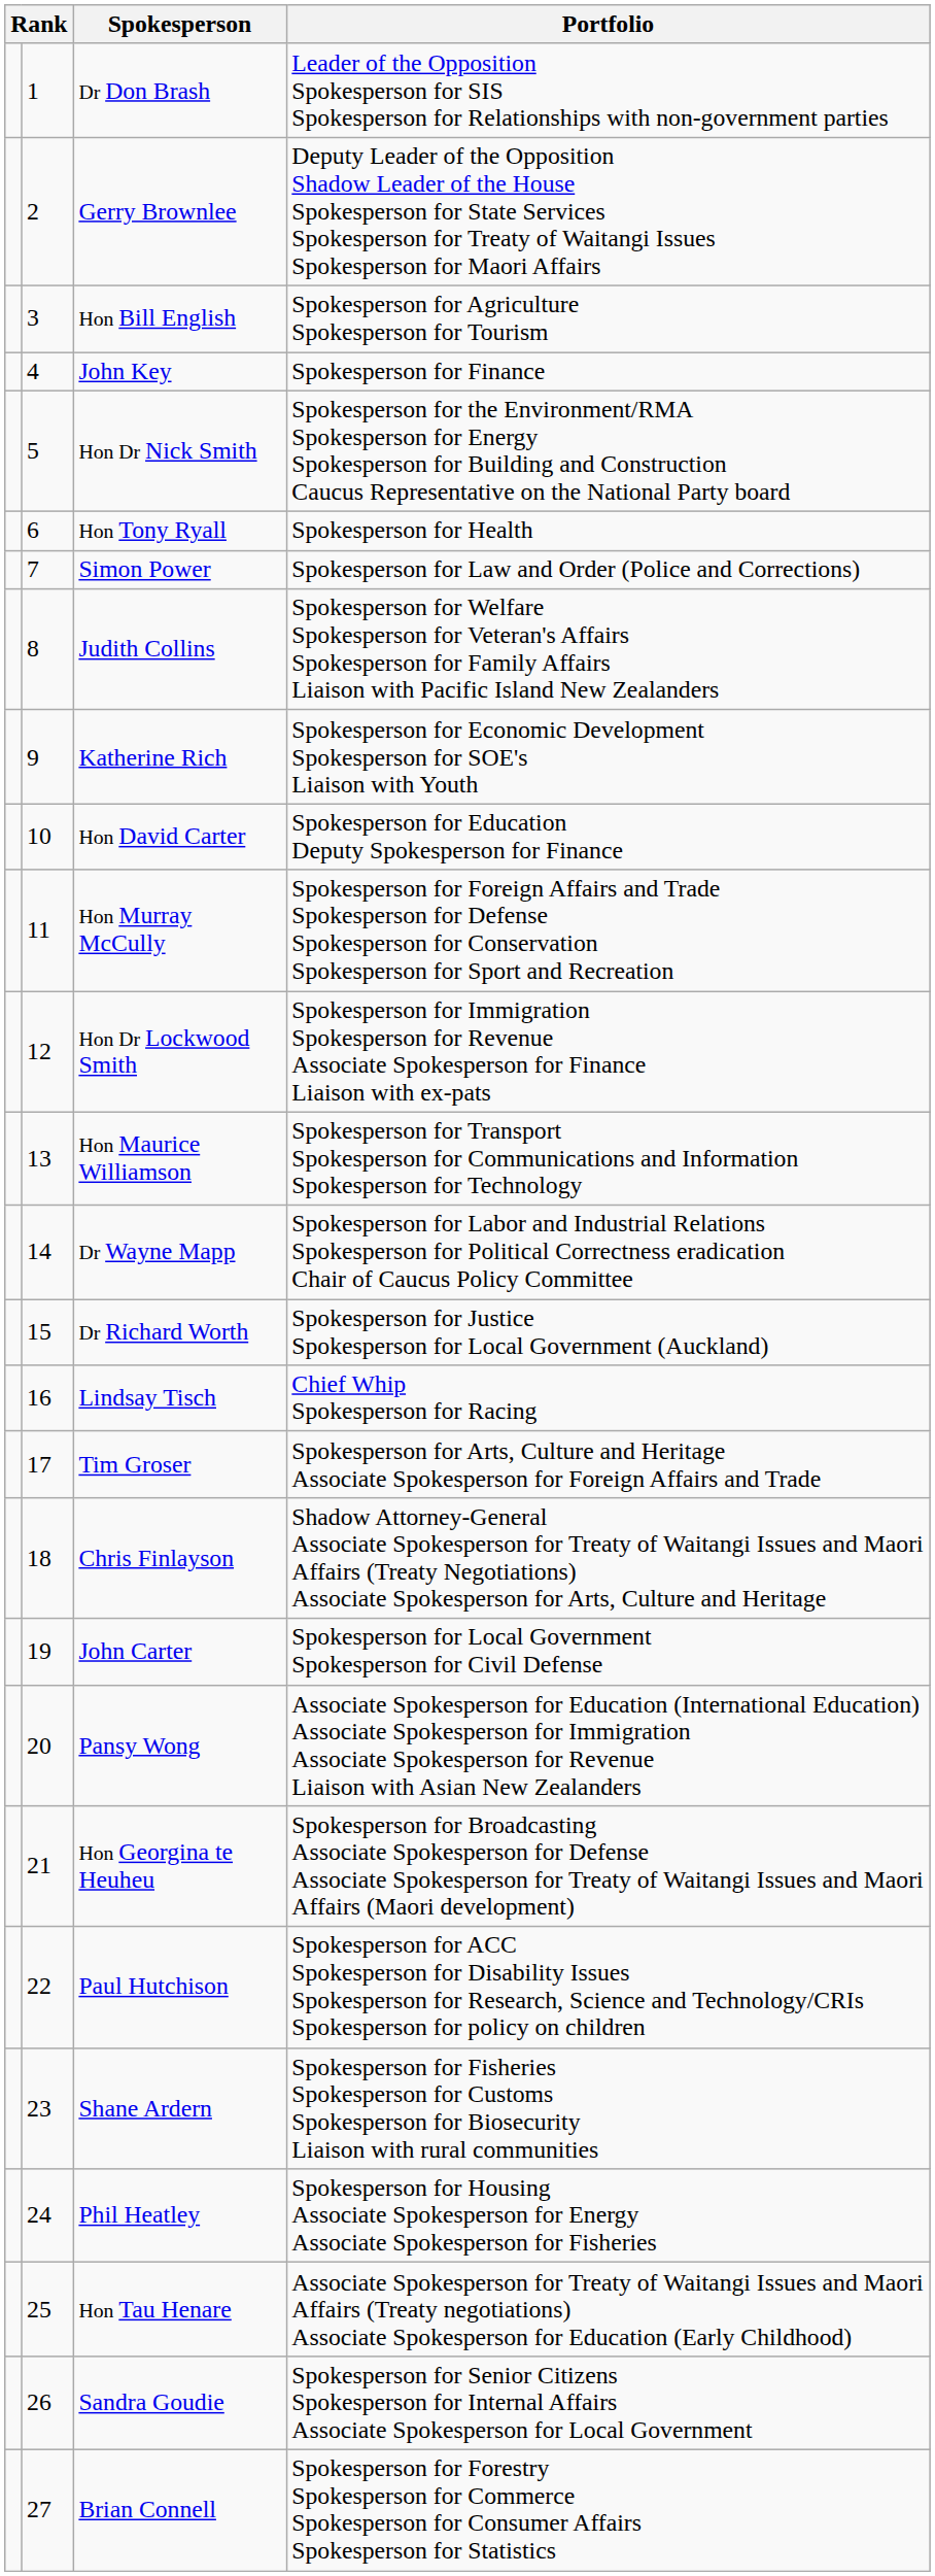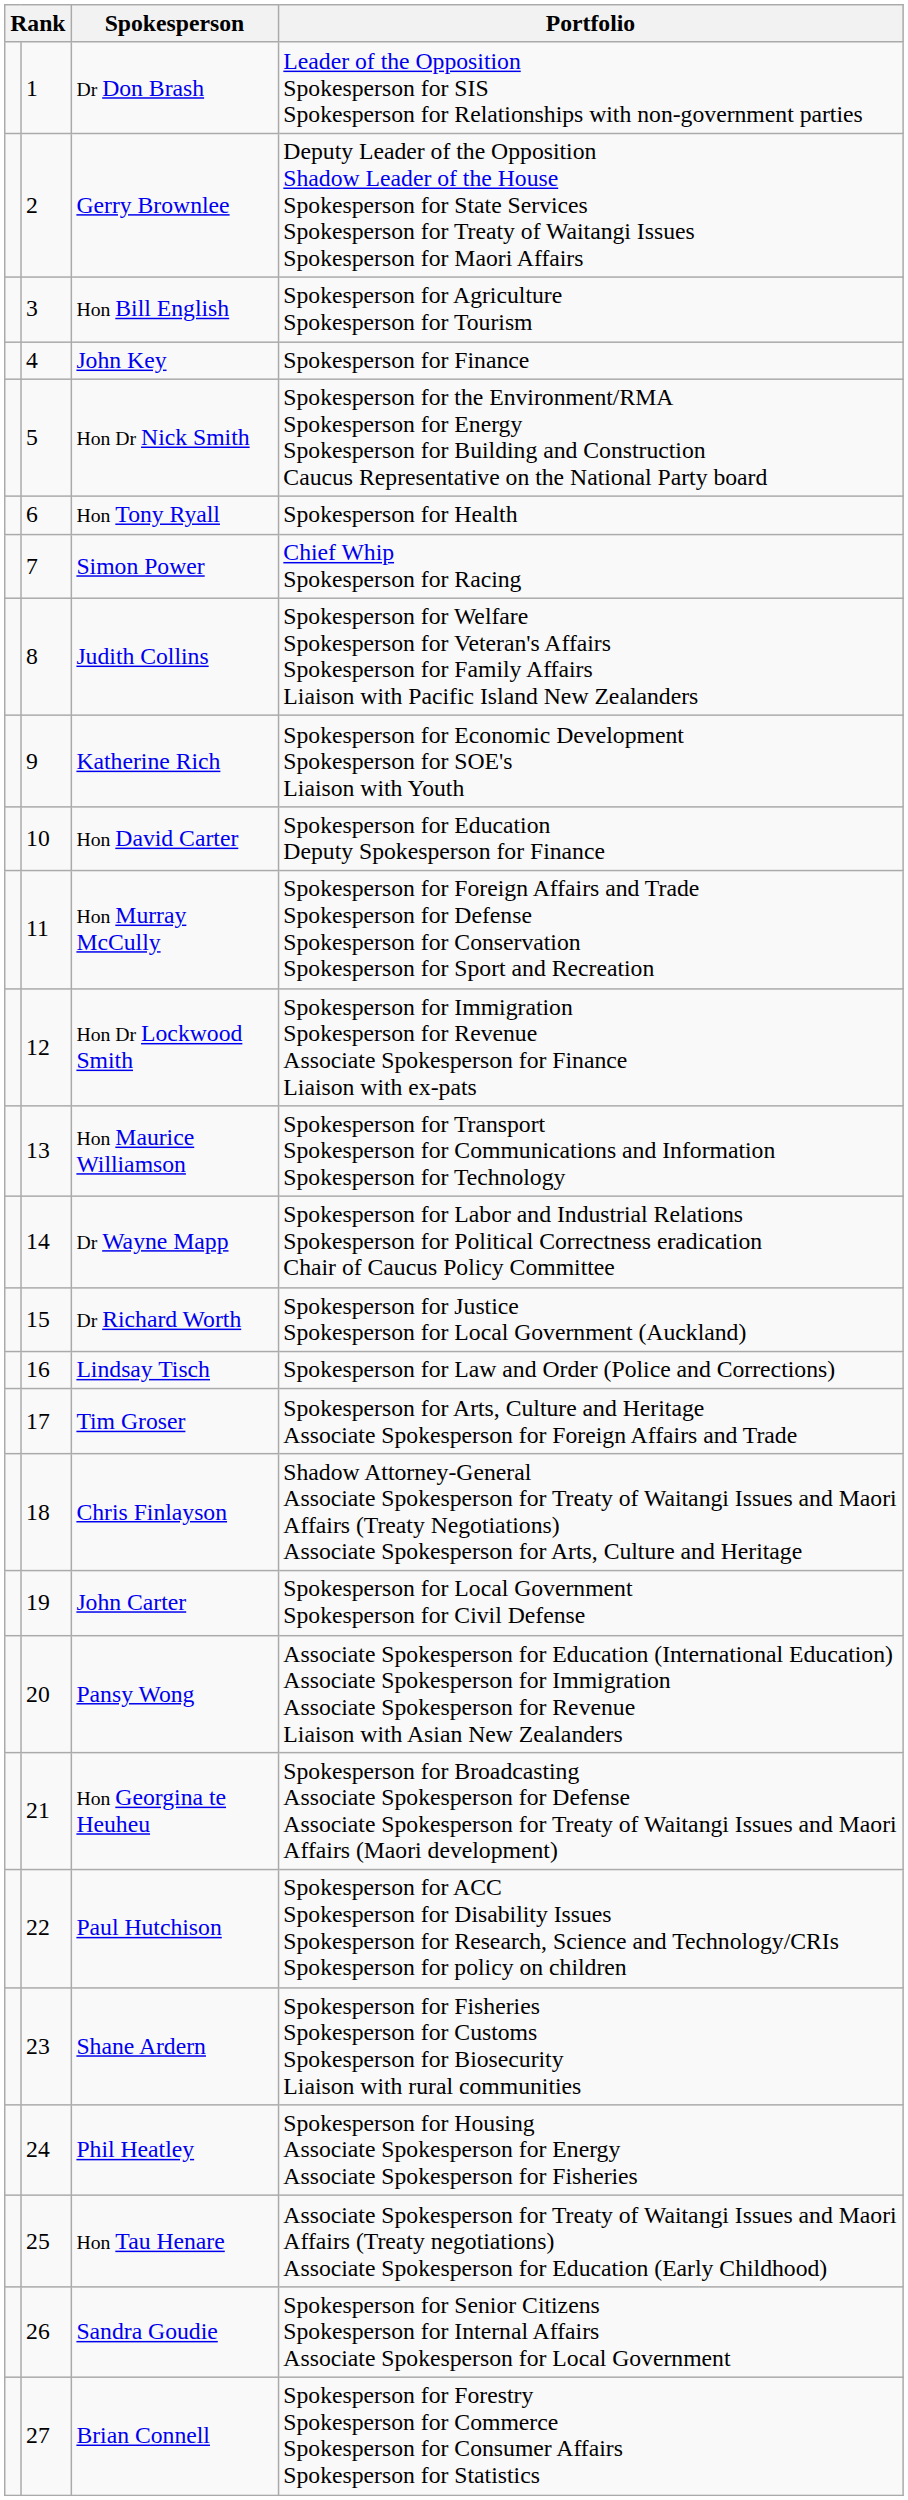Simon Power | Portfolio: Spokesperson for Law and Order (Police and Corrections) -> Chief Whip Spokesperson for Racing
Lindsay Tisch | Portfolio: Chief Whip Spokesperson for Racing -> Spokesperson for Law and Order (Police and Corrections)
